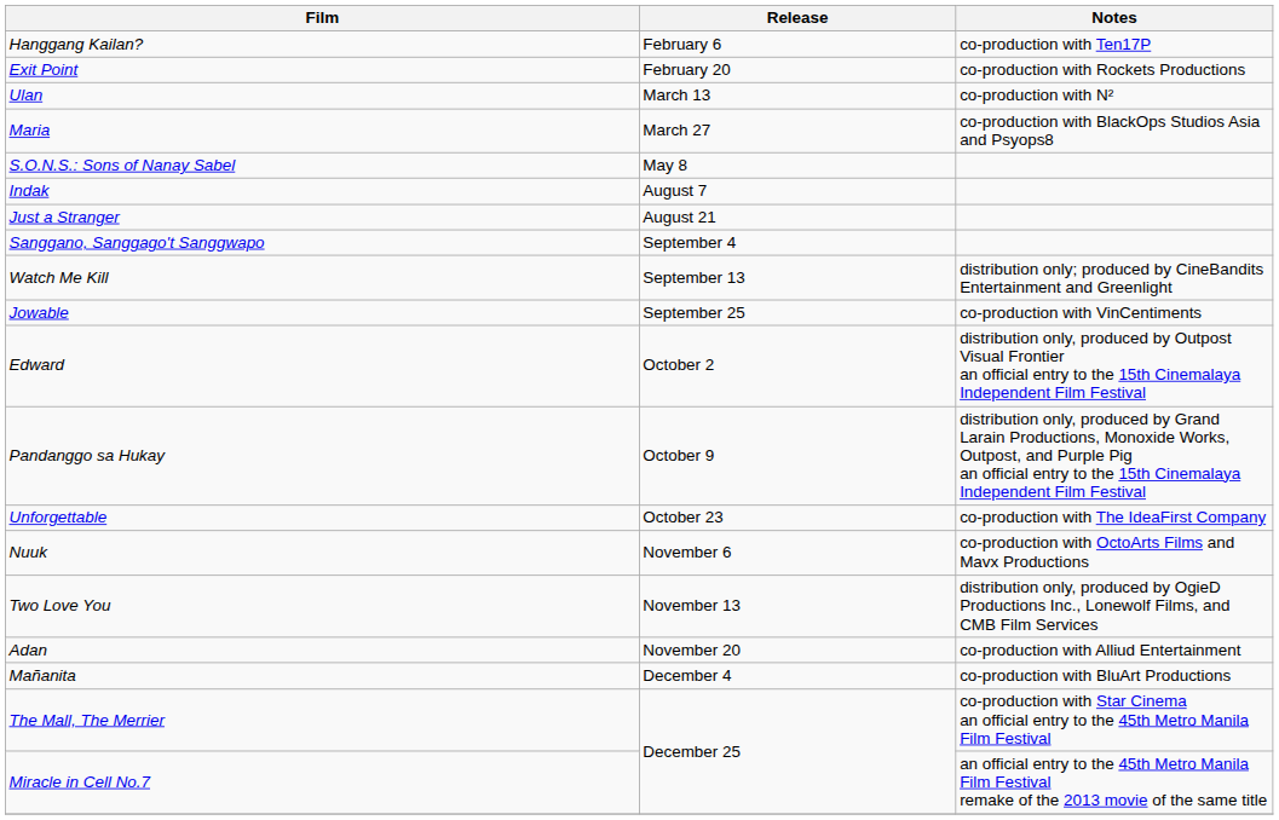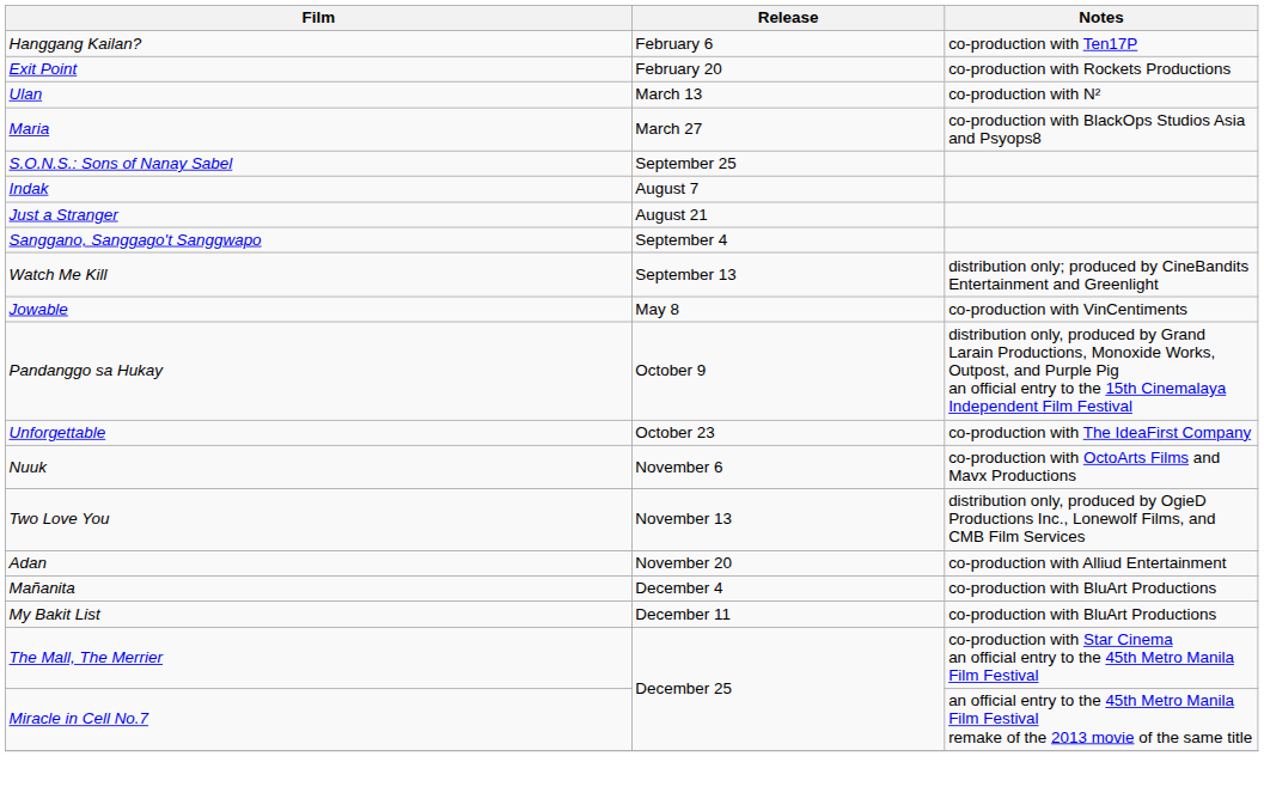S.O.N.S.: Sons of Nanay Sabel | Release: May 8 -> September 25
Jowable | Release: September 25 -> May 8
- row: Edward | October 2 | distribution only, produced by Outpost Visual Frontier an official entry to the 15th Cinemalaya Independent Film Festival
+ row: My Bakit List | December 11 | co-production with BluArt Productions
